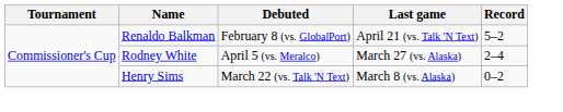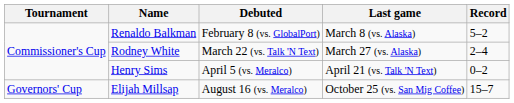Renaldo Balkman | Last game: April 21 (vs. Talk 'N Text) -> March 8 (vs. Alaska)
Rodney White | Debuted: April 5 (vs. Meralco) -> March 22 (vs. Talk 'N Text)
Henry Sims | Debuted: March 22 (vs. Talk 'N Text) -> April 5 (vs. Meralco)
Henry Sims | Last game: March 8 (vs. Alaska) -> April 21 (vs. Talk 'N Text)
+ row: Governors' Cup | Elijah Millsap | August 16 (vs. Meralco) | October 25 (vs. San Mig Coffee) | 15–7
